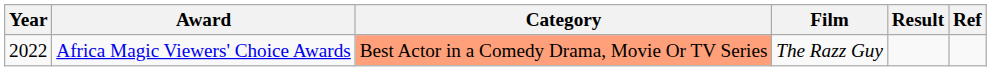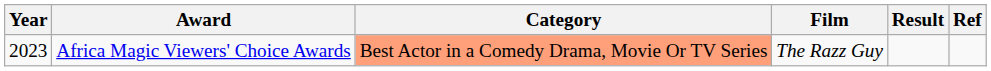Africa Magic Viewers' Choice Awards | Year: 2022 -> 2023
